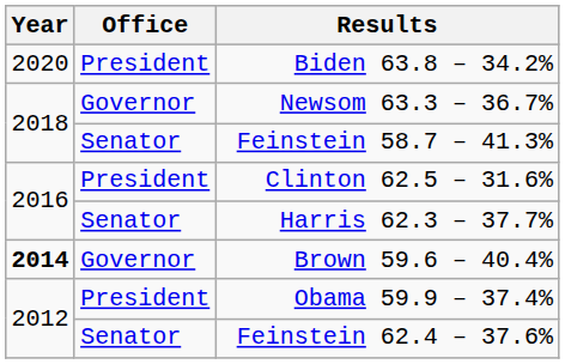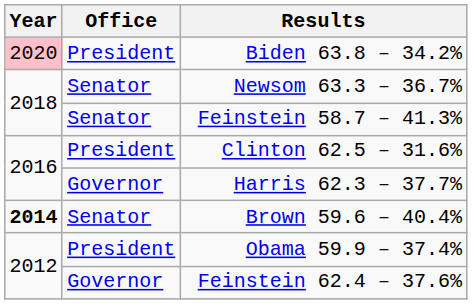Biden 63.8 – 34.2% | Year: no background -> pink background
Newsom 63.3 – 36.7% | Office: Governor -> Senator
Harris 62.3 – 37.7% | Office: Senator -> Governor
Brown 59.6 – 40.4% | Office: Governor -> Senator
Feinstein 62.4 – 37.6% | Office: Senator -> Governor
